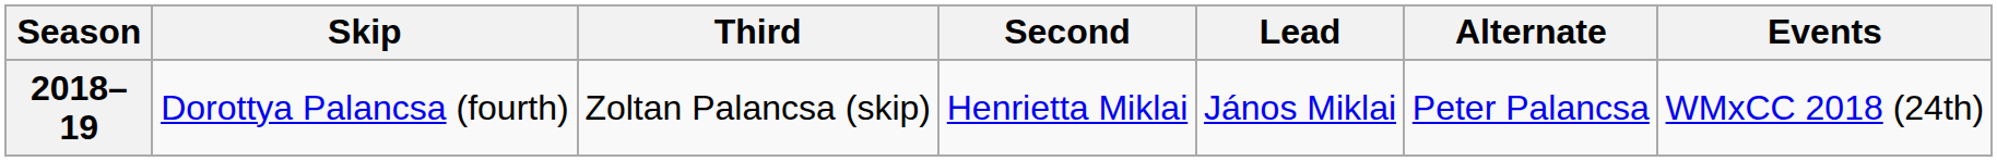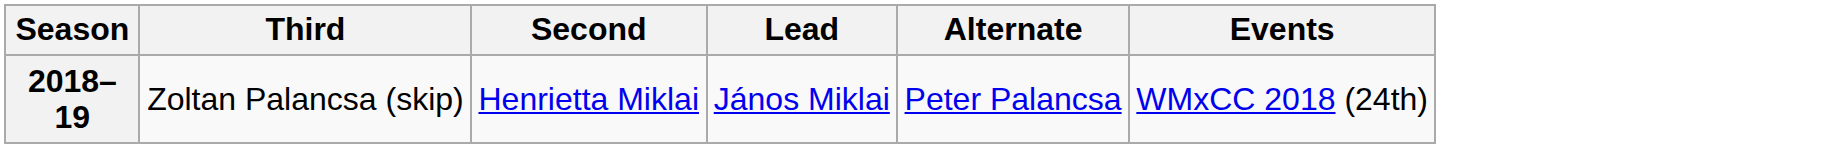- column: Skip | Dorottya Palancsa (fourth)
